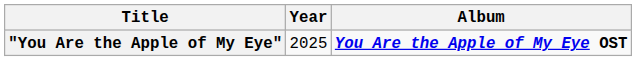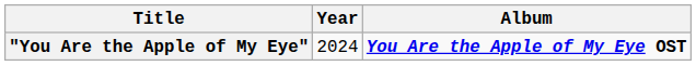"You Are the Apple of My Eye" | Year: 2025 -> 2024
